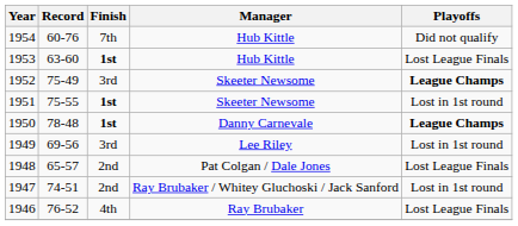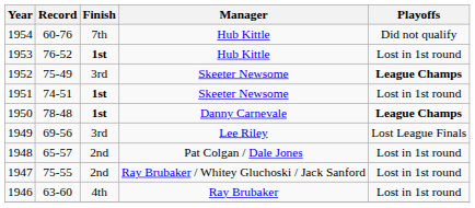1953 | Record: 63-60 -> 76-52
1953 | Playoffs: Lost League Finals -> Lost in 1st round
1951 | Record: 75-55 -> 74-51
1949 | Playoffs: Lost in 1st round -> Lost League Finals
1948 | Playoffs: Lost League Finals -> Lost in 1st round
1947 | Record: 74-51 -> 75-55
1946 | Record: 76-52 -> 63-60
1946 | Playoffs: Lost League Finals -> Lost in 1st round
